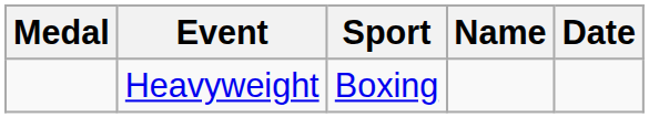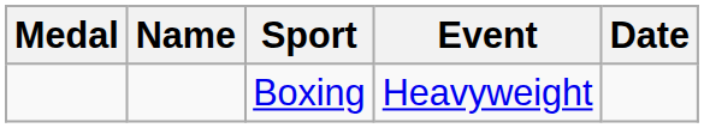columns swapped: Name <-> Event
